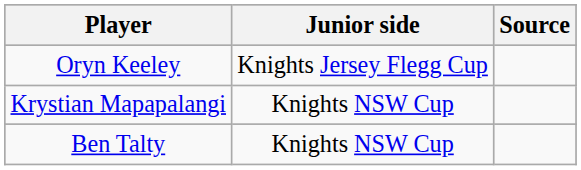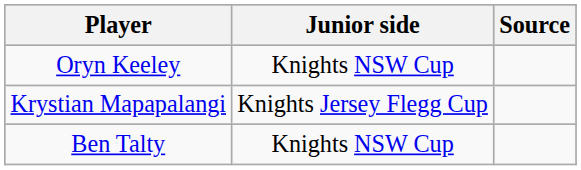Oryn Keeley | Junior side: Knights Jersey Flegg Cup -> Knights NSW Cup
Krystian Mapapalangi | Junior side: Knights NSW Cup -> Knights Jersey Flegg Cup
